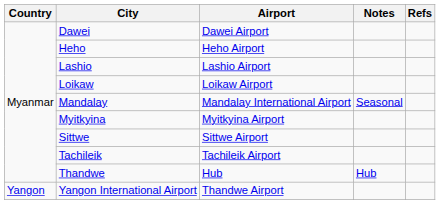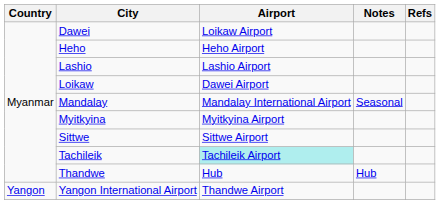Dawei | Airport: Dawei Airport -> Loikaw Airport
Loikaw | Airport: Loikaw Airport -> Dawei Airport
Tachileik | Airport: no background -> paleturquoise background
